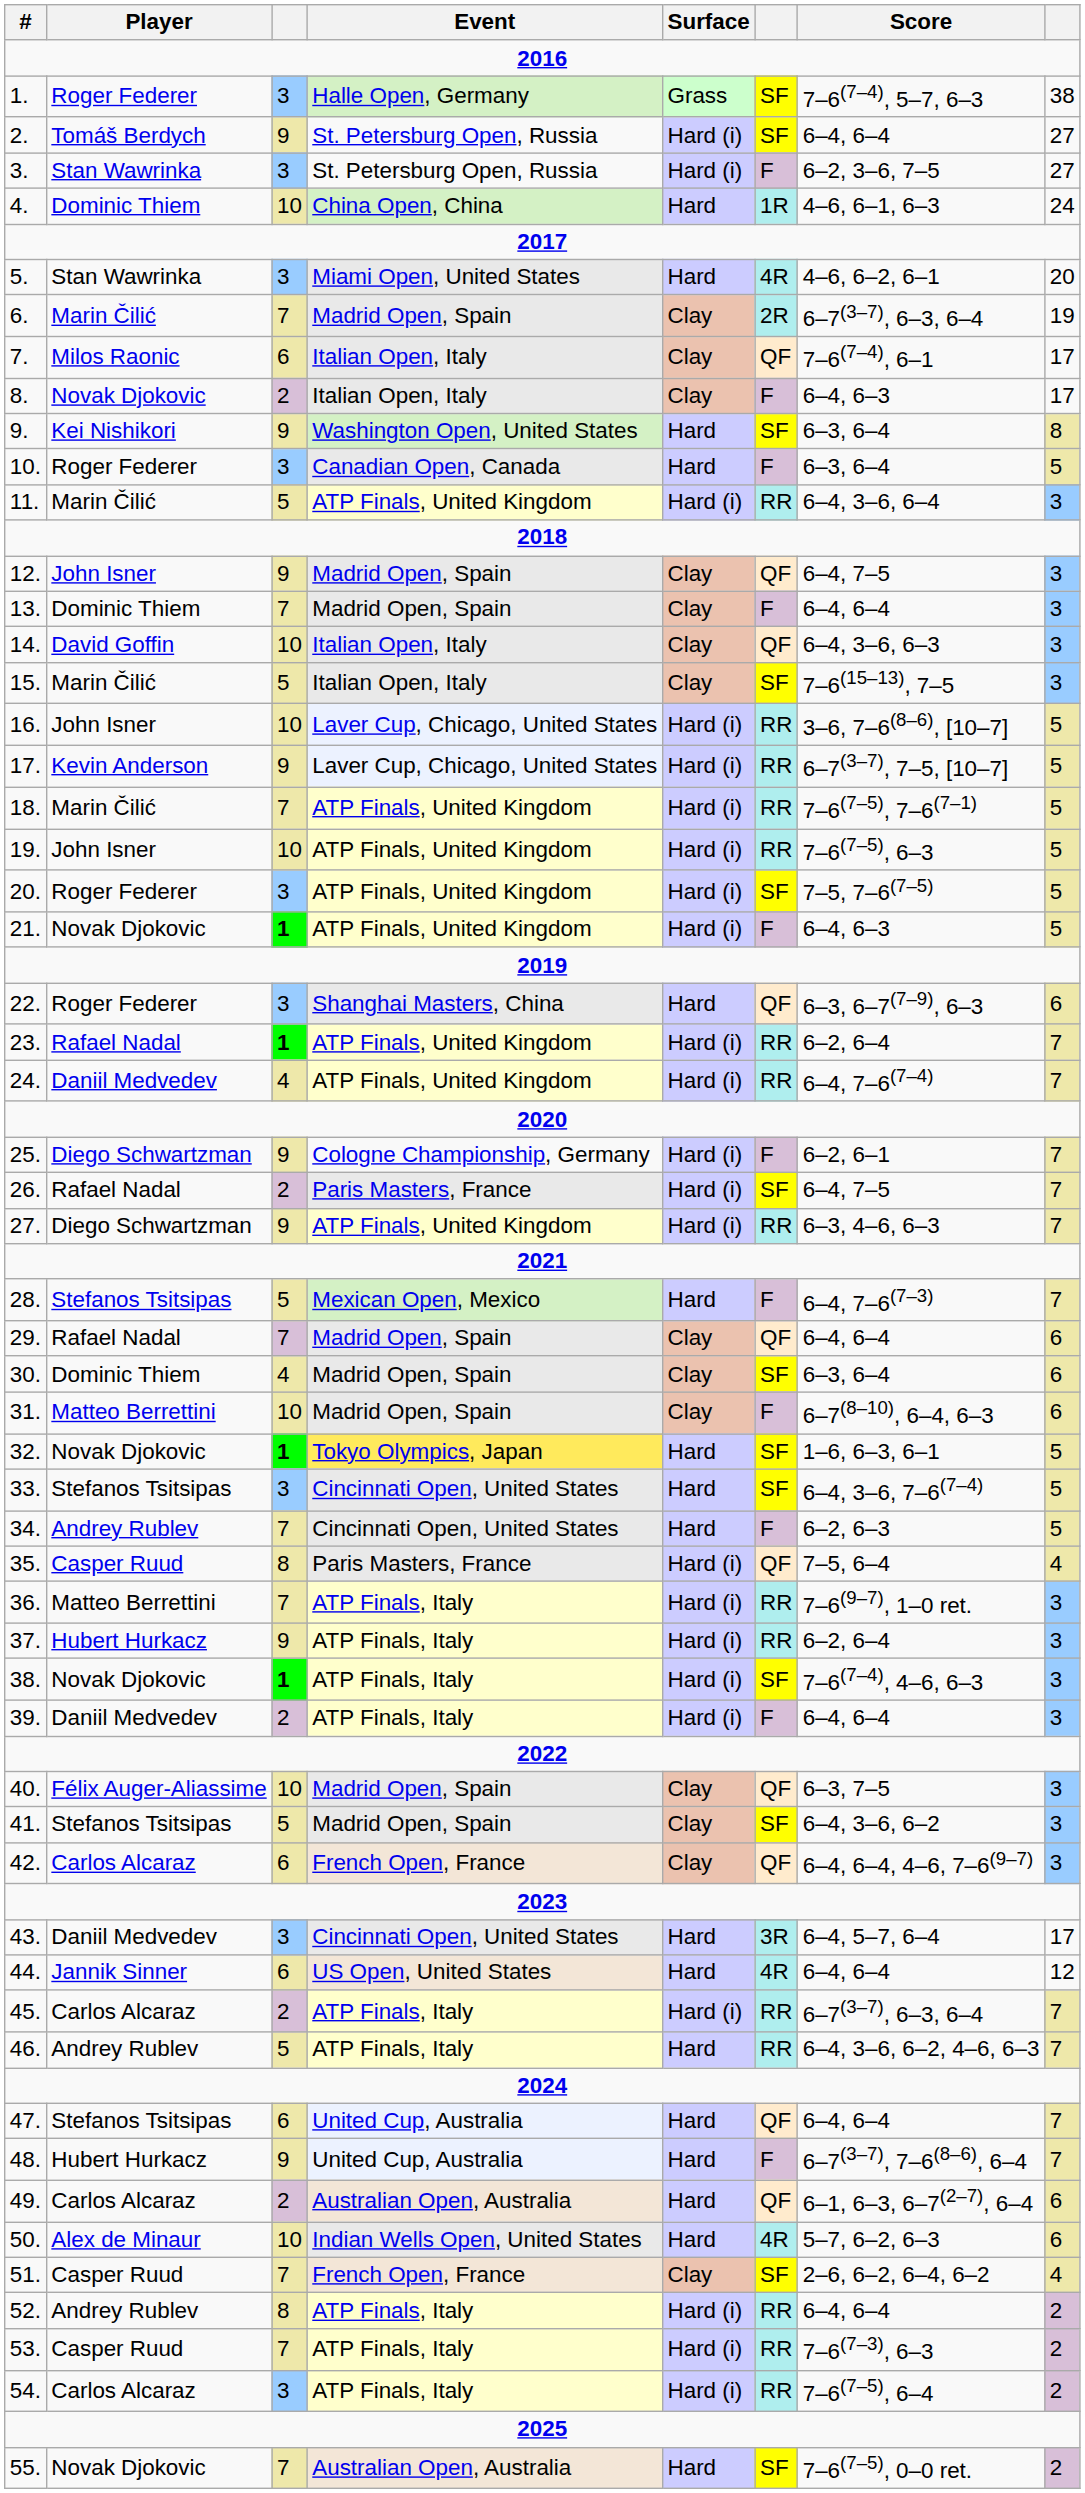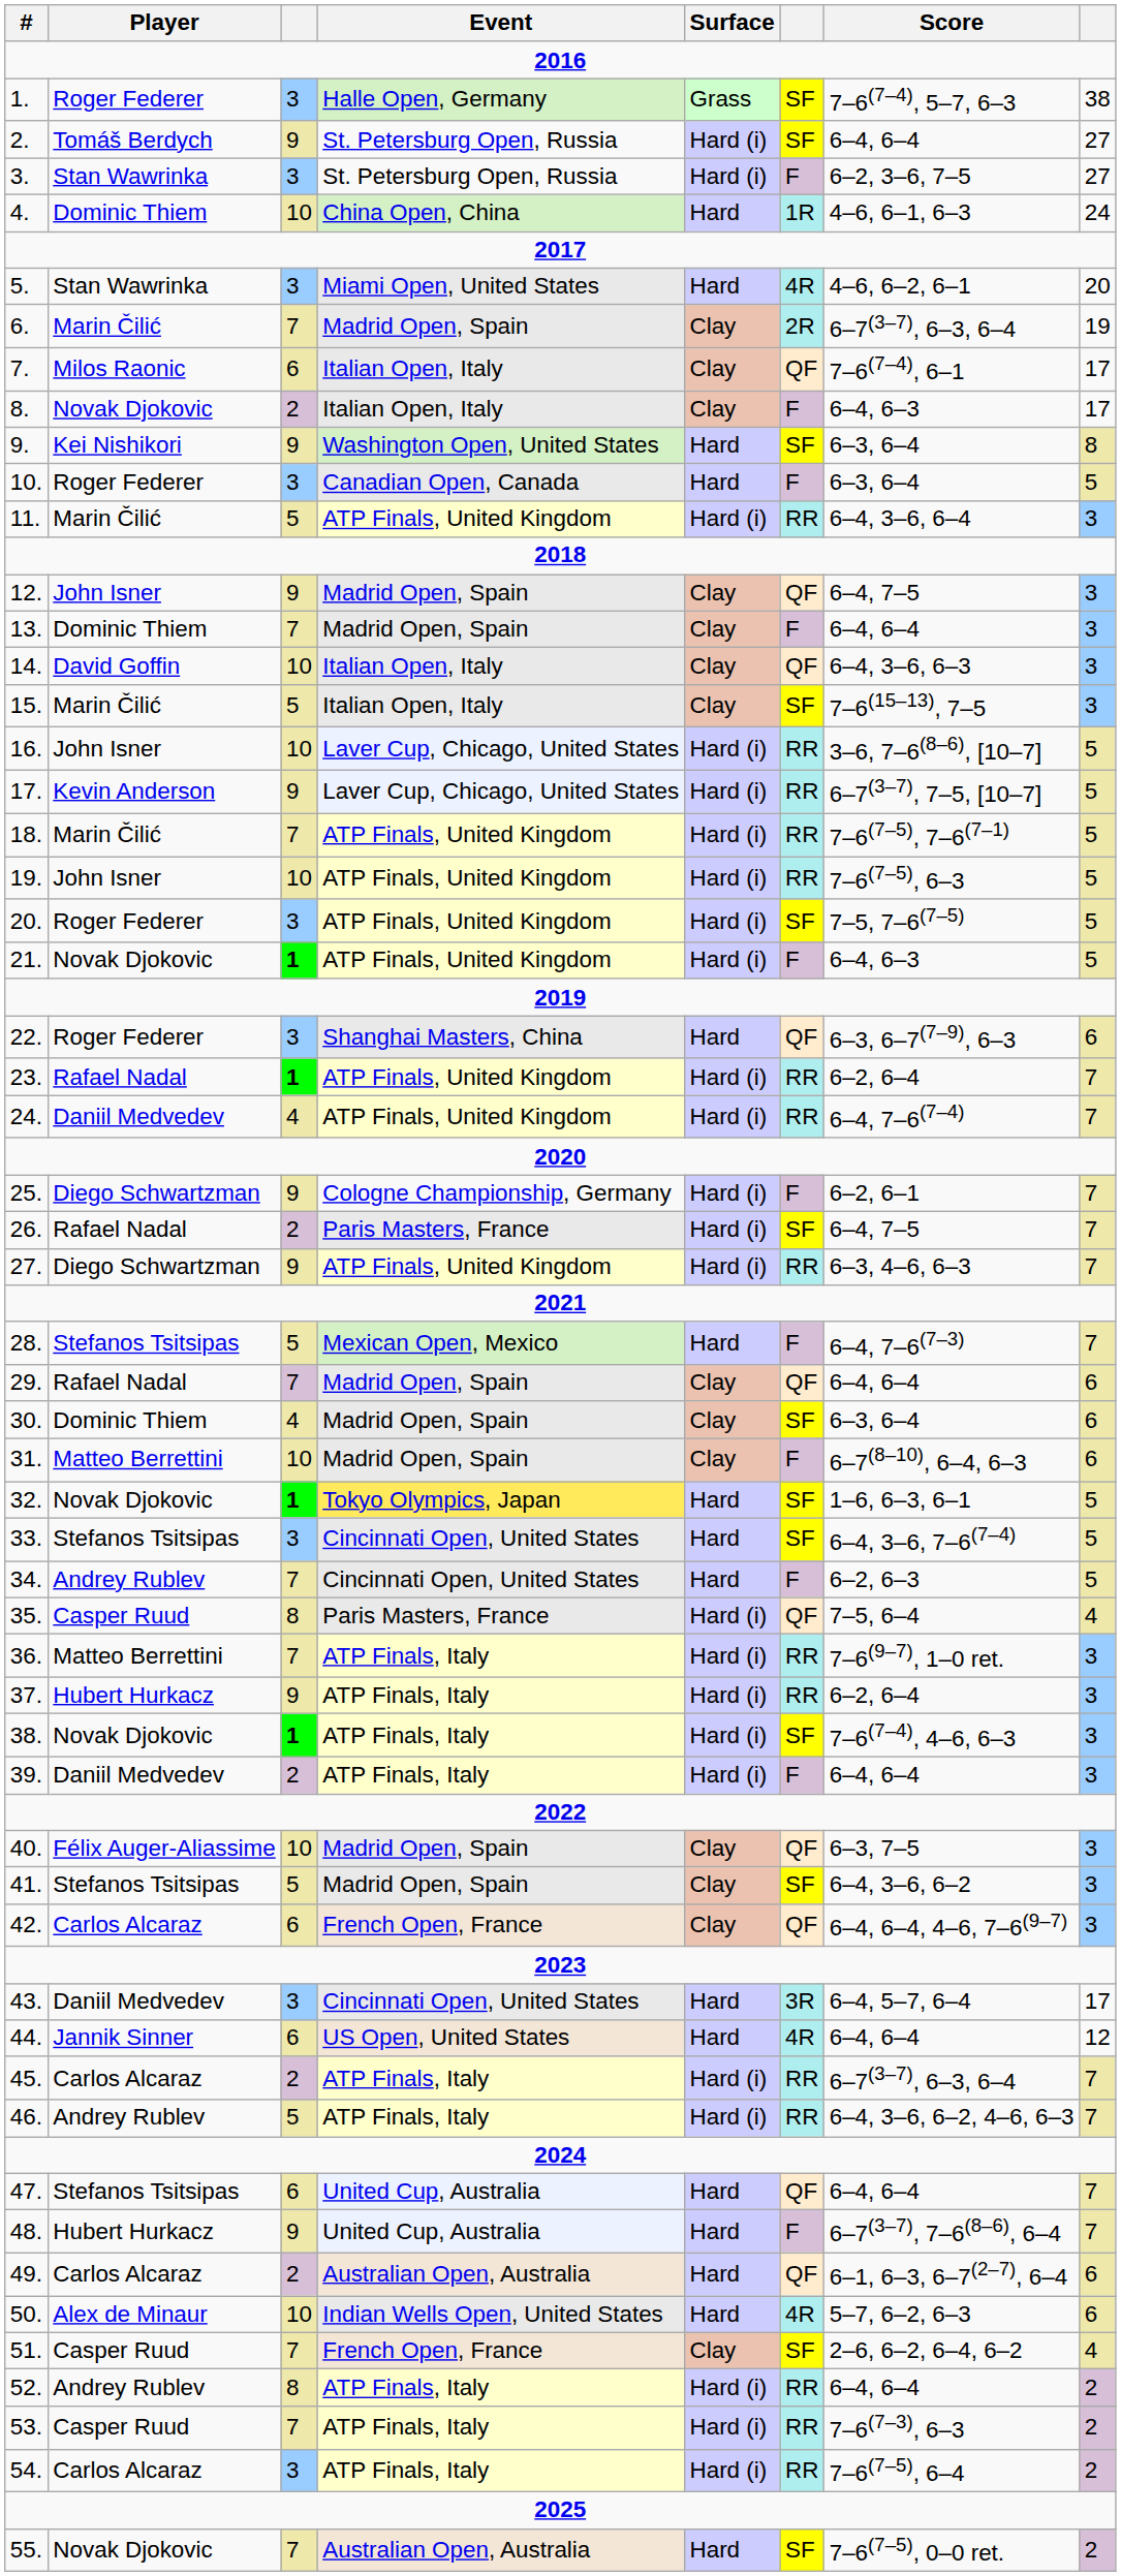46. | Surface: Hard -> Hard (i)
